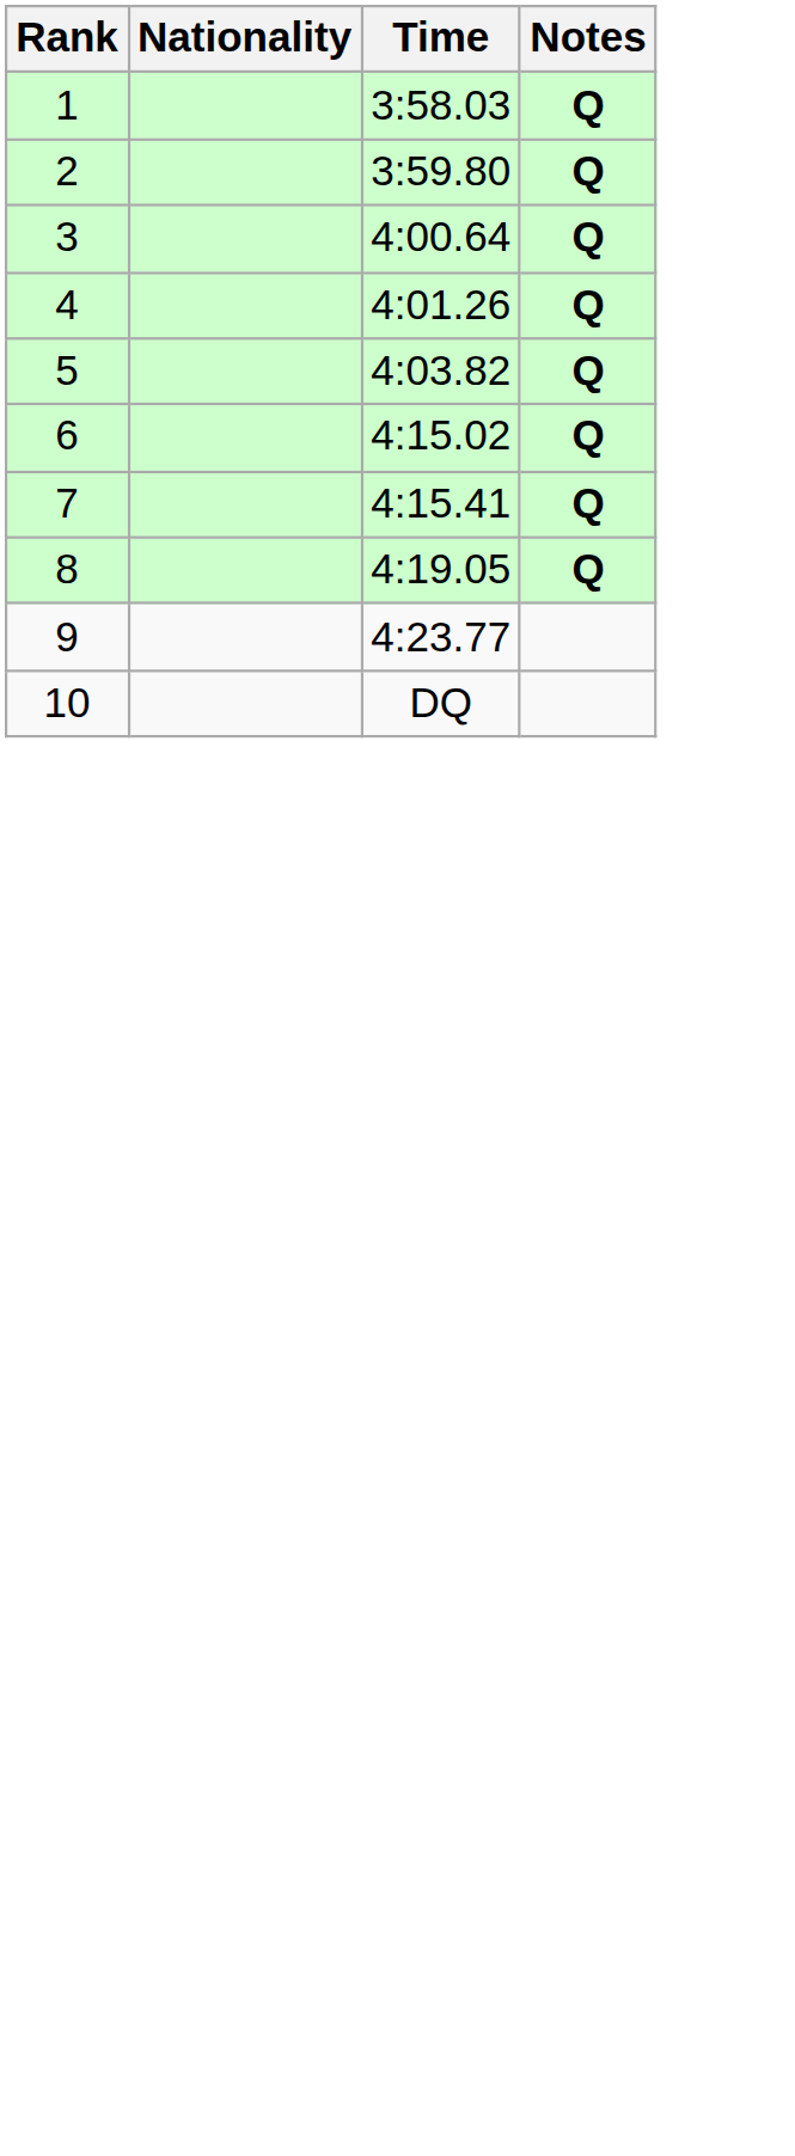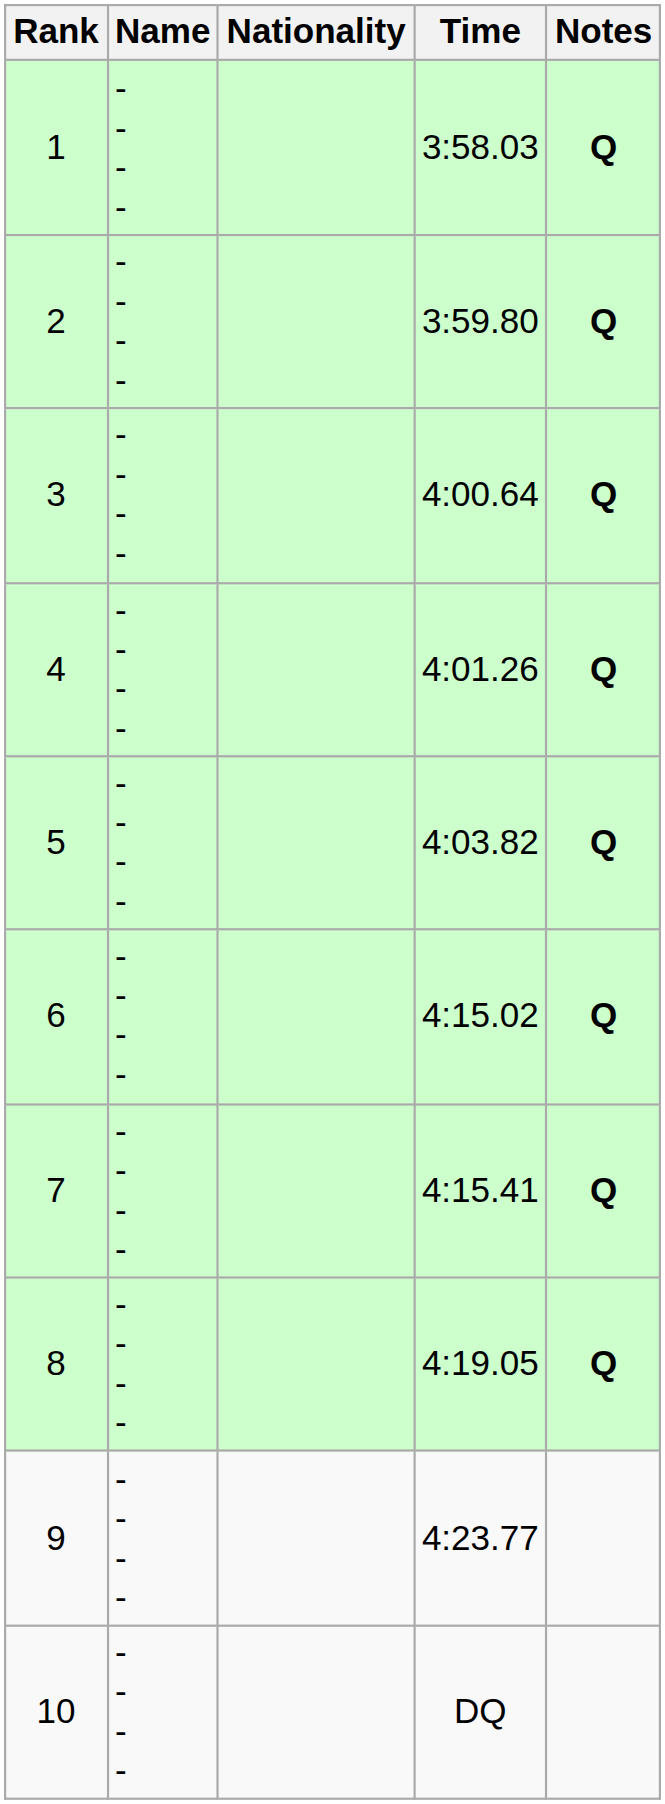+ column: Name | - - - - | - - - - | - - - - | - - - - | - - - - | - - - - | - - - - | - - - - | - - - - | - - - -
